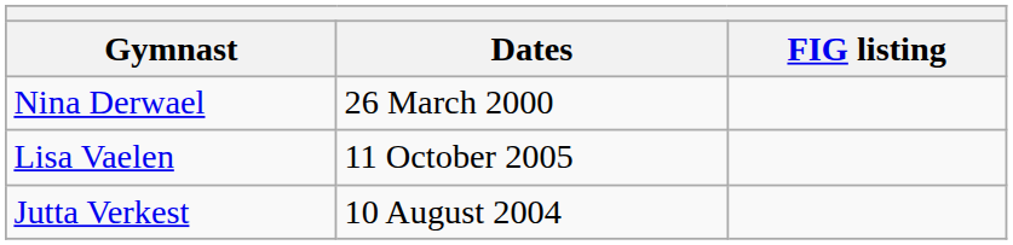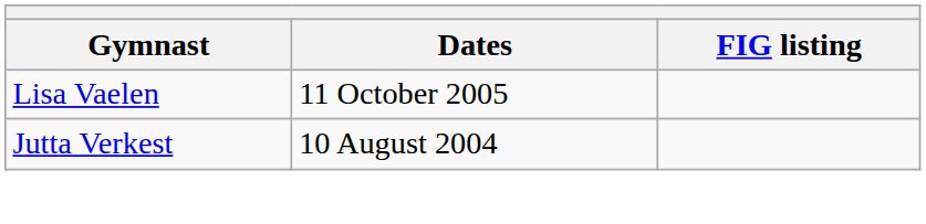- row: Nina Derwael | 26 March 2000
